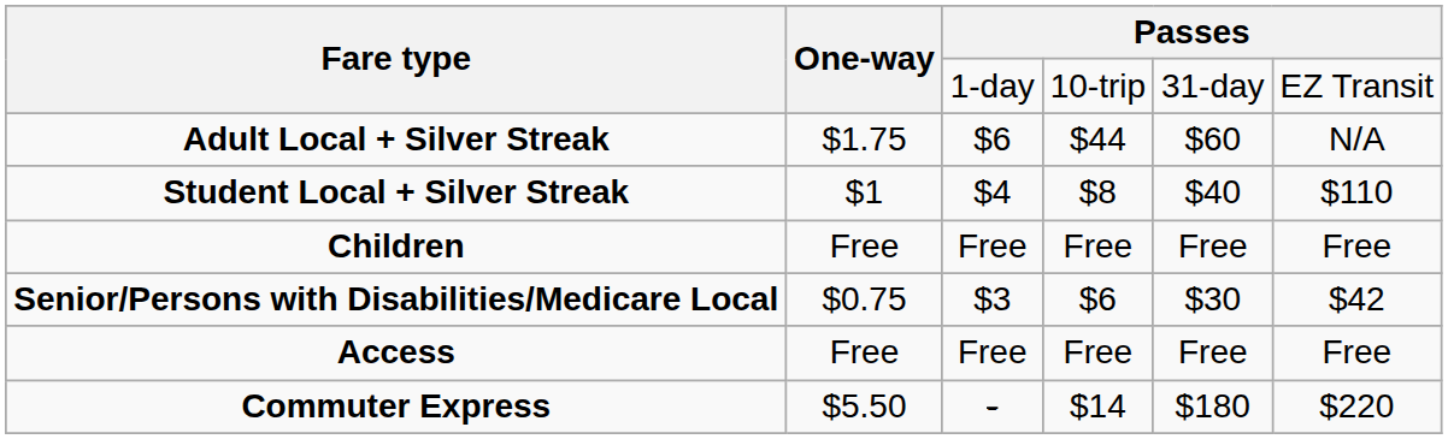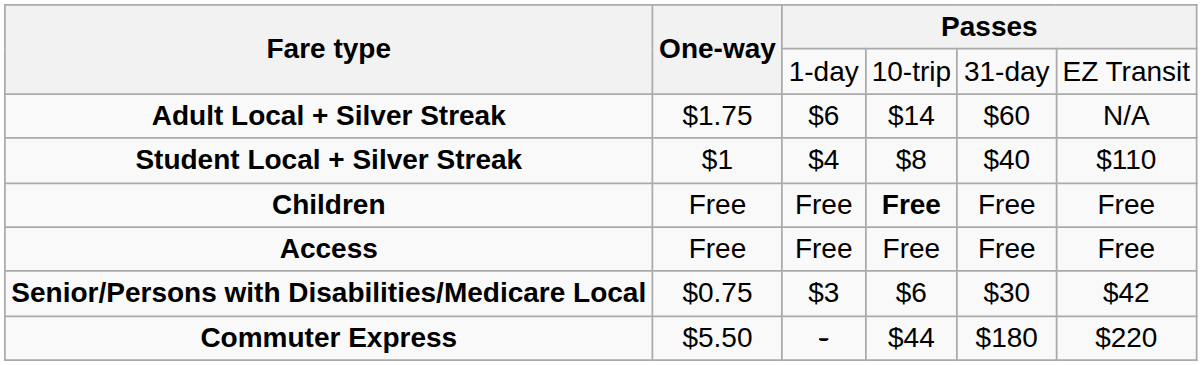Adult Local + Silver Streak | column 4: $44 -> $14
Children | column 4: normal -> bold
rows swapped: Senior/Persons with Disabilities/Medicare Local <-> Access
Commuter Express | column 4: $14 -> $44
